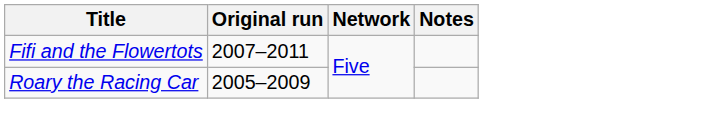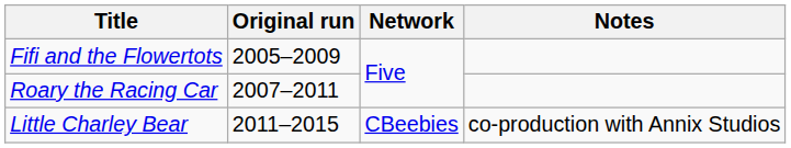Fifi and the Flowertots | Original run: 2007–2011 -> 2005–2009
Roary the Racing Car | Original run: 2005–2009 -> 2007–2011
+ row: Little Charley Bear | 2011–2015 | CBeebies | co-production with Annix Studios
